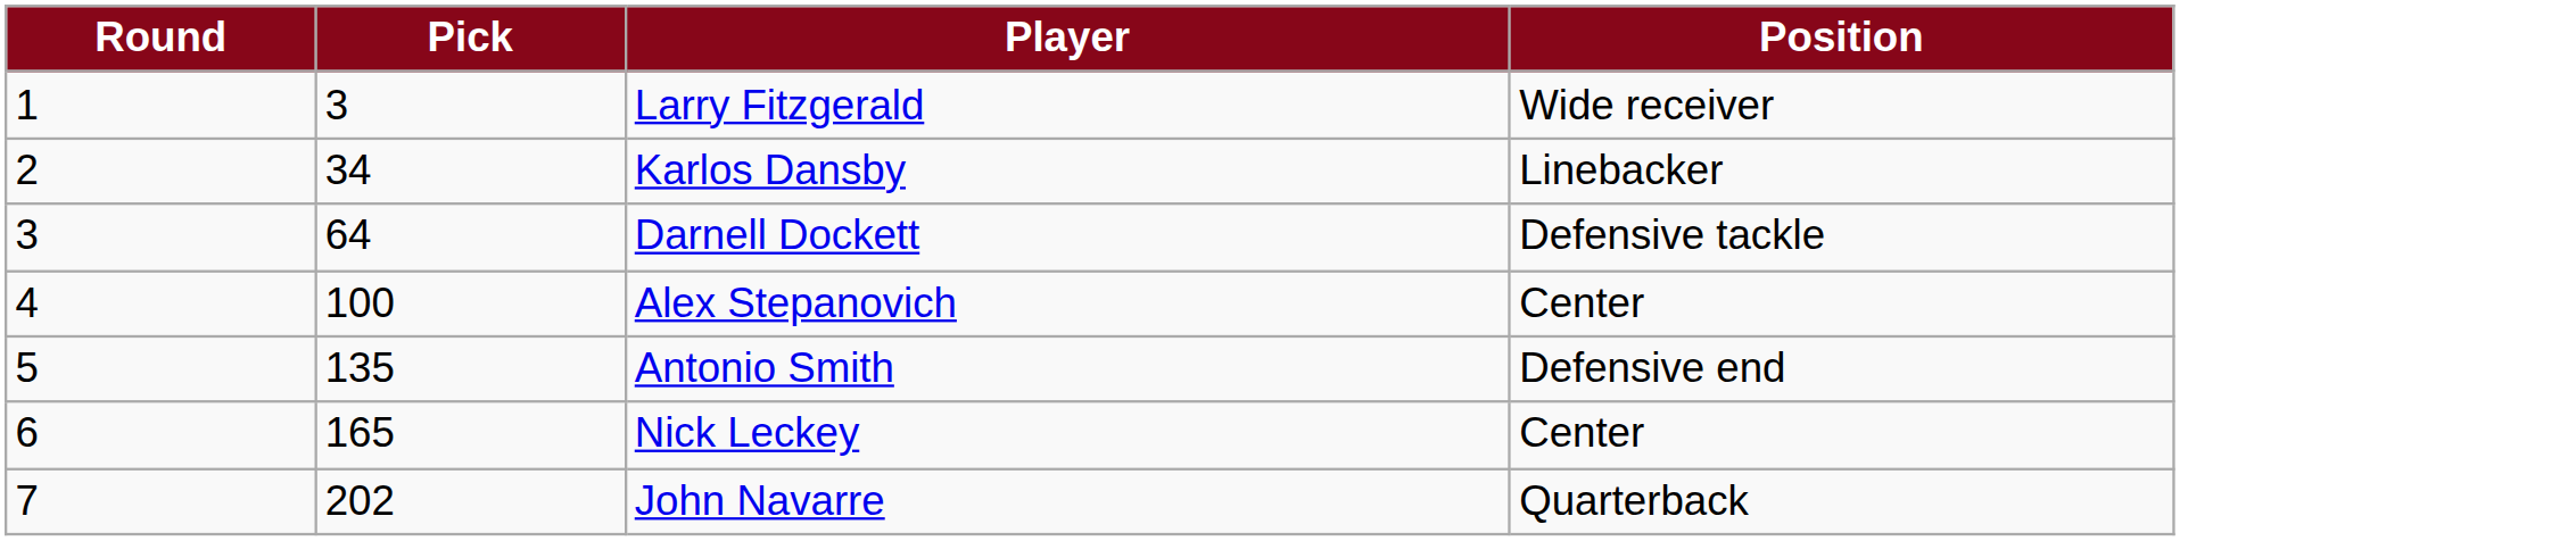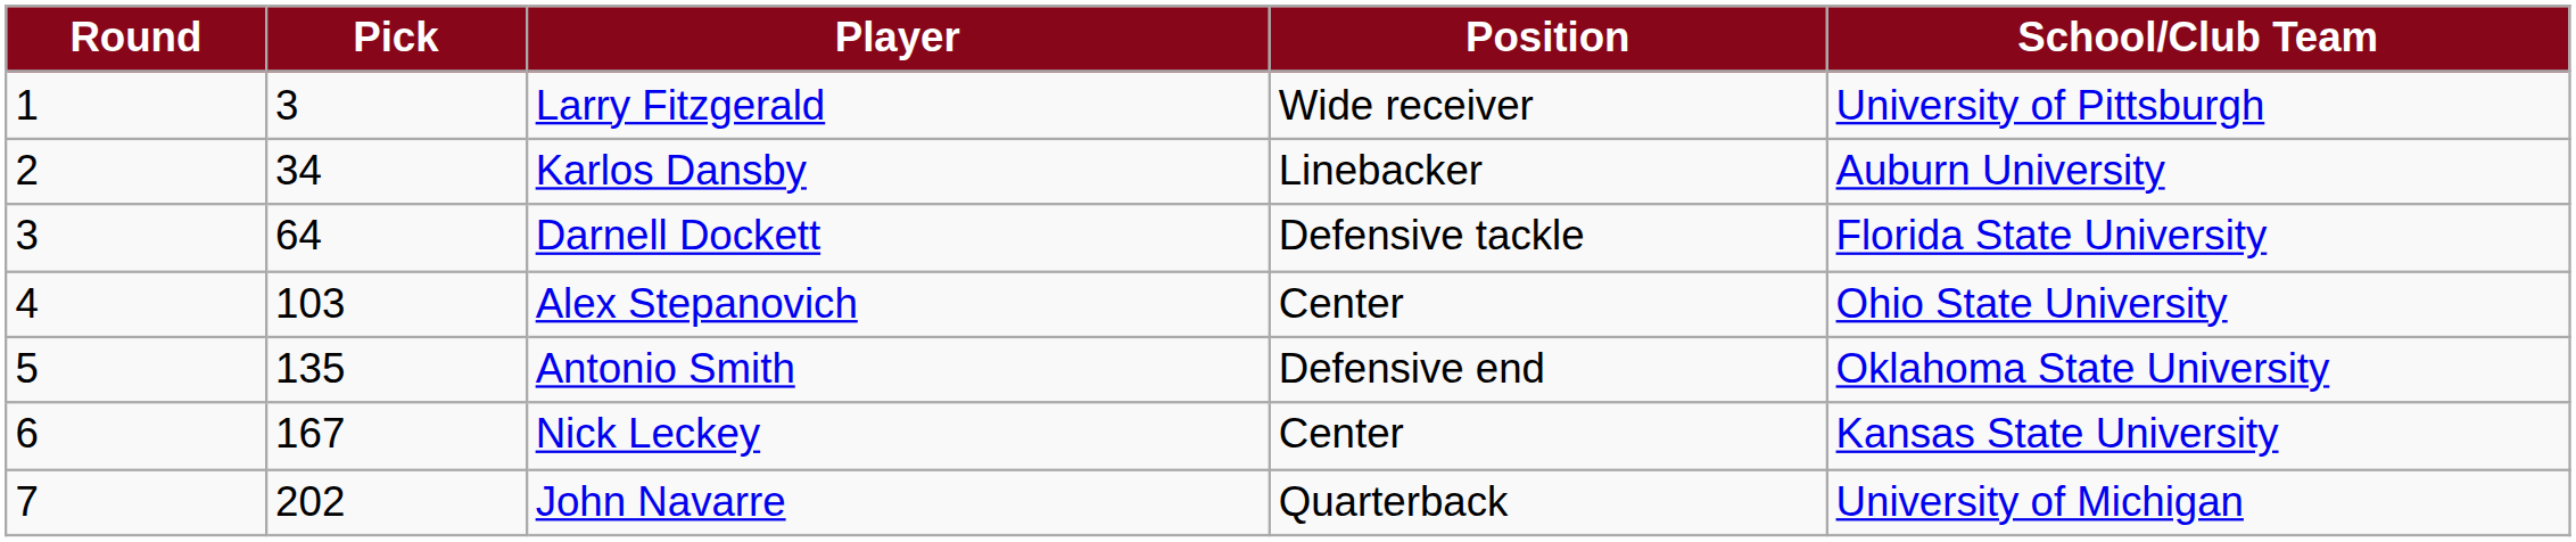+ column: School/Club Team | University of Pittsburgh | Auburn University | Florida State University | Ohio State University | Oklahoma State University | Kansas State University | University of Michigan
Alex Stepanovich | Pick: 100 -> 103
Nick Leckey | Pick: 165 -> 167
